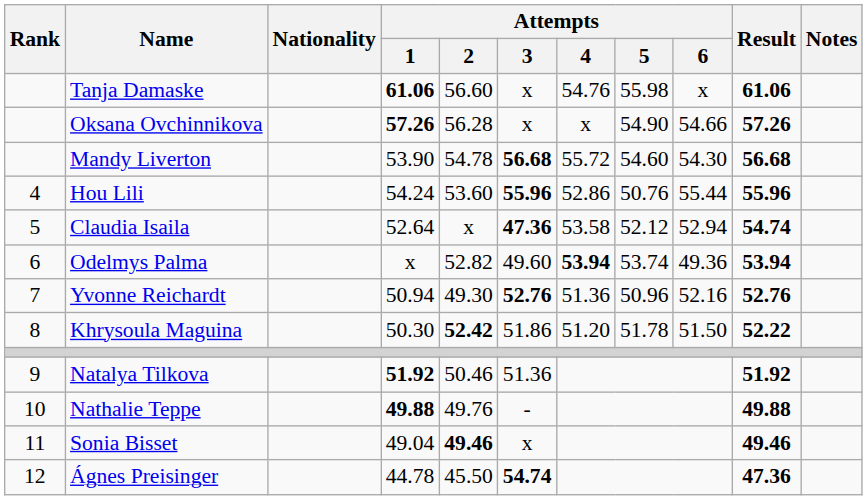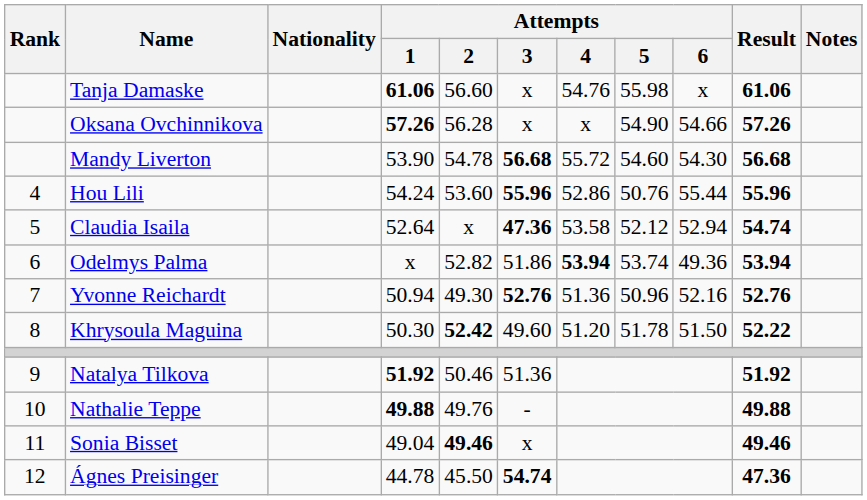Odelmys Palma | Attempts / 3: 49.60 -> 51.86
Khrysoula Maguina | Attempts / 3: 51.86 -> 49.60
